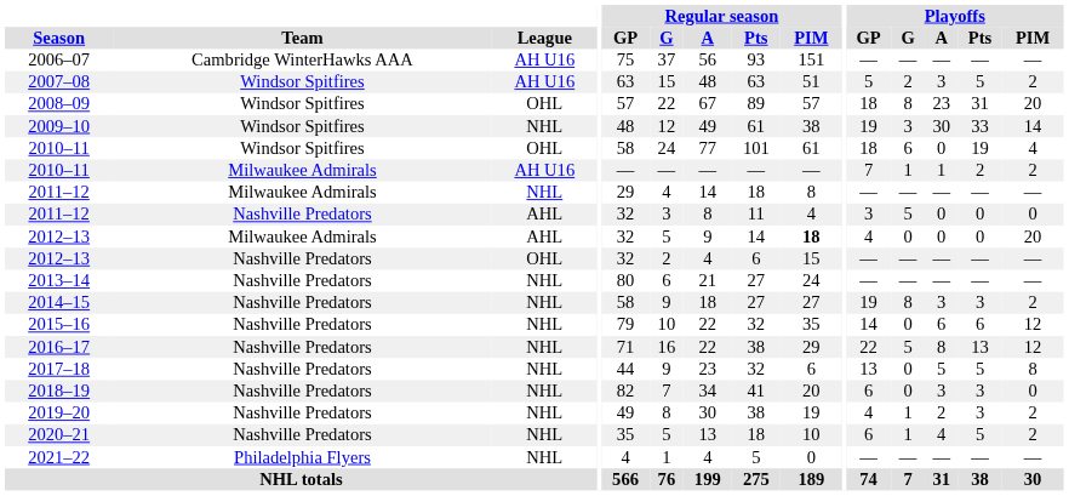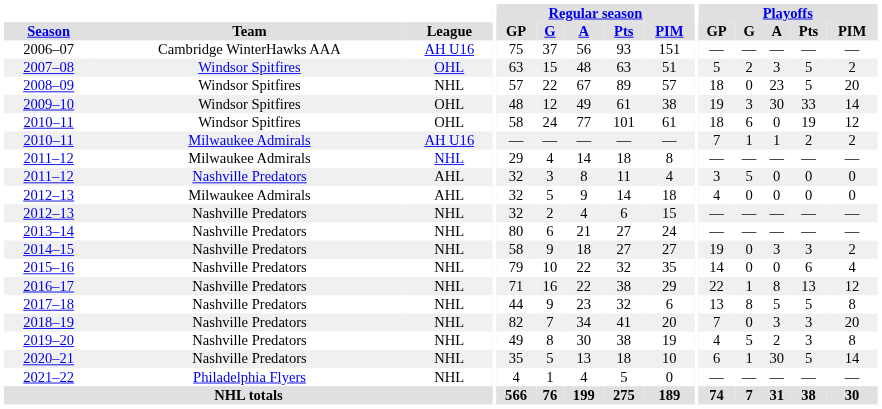2007–08 | League: AH U16 -> OHL
2008–09 | League: OHL -> NHL
2008–09 | Playoffs / G: 8 -> 0
2008–09 | Playoffs / Pts: 31 -> 5
2009–10 | League: NHL -> OHL
2010–11 / Windsor Spitfires | Playoffs / PIM: 4 -> 12
2012–13 / Milwaukee Admirals | Regular season / PIM: bold -> normal
2012–13 / Milwaukee Admirals | Playoffs / PIM: 20 -> 0
2012–13 / Nashville Predators | League: OHL -> NHL
2014–15 | Playoffs / G: 8 -> 0
2015–16 | Playoffs / A: 6 -> 0
2015–16 | Playoffs / PIM: 12 -> 4
2016–17 | Playoffs / G: 5 -> 1
2017–18 | Playoffs / G: 0 -> 8
2018–19 | Playoffs / GP: 6 -> 7
2018–19 | Playoffs / PIM: 0 -> 20
2019–20 | Playoffs / G: 1 -> 5
2019–20 | Playoffs / PIM: 2 -> 8
2020–21 | Playoffs / A: 4 -> 30
2020–21 | Playoffs / PIM: 2 -> 14
